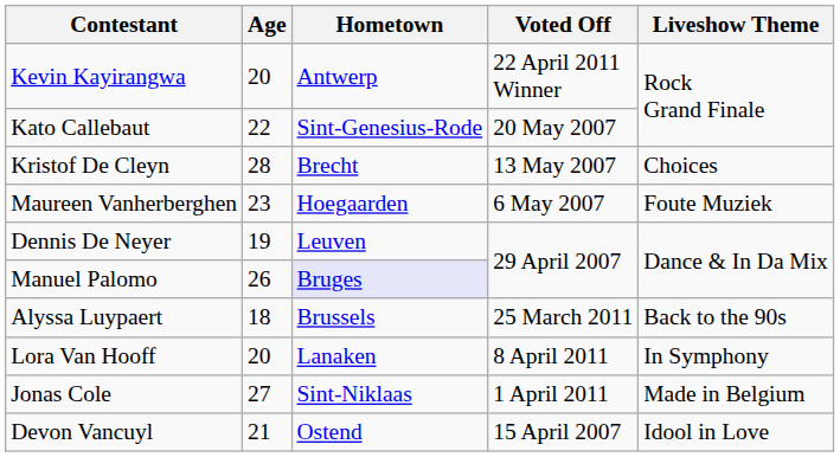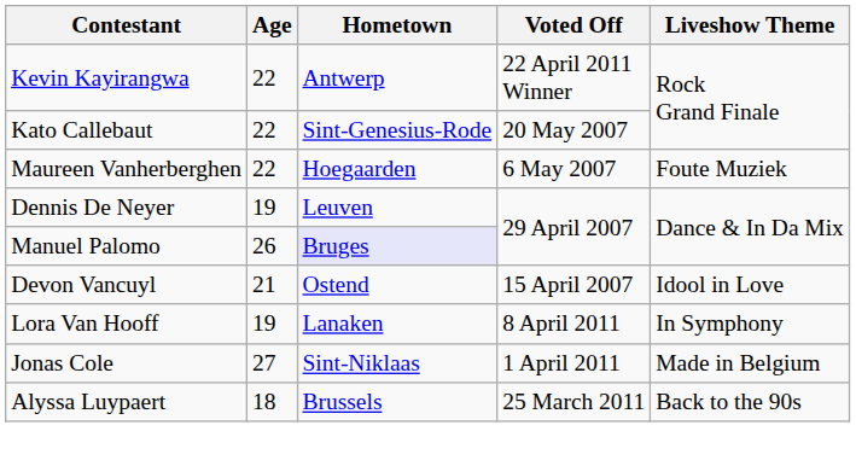Kevin Kayirangwa | Age: 20 -> 22
- row: Kristof De Cleyn | 28 | Brecht | 13 May 2007 | Choices
Maureen Vanherberghen | Age: 23 -> 22
rows swapped: Devon Vancuyl <-> Alyssa Luypaert
Lora Van Hooff | Age: 20 -> 19
